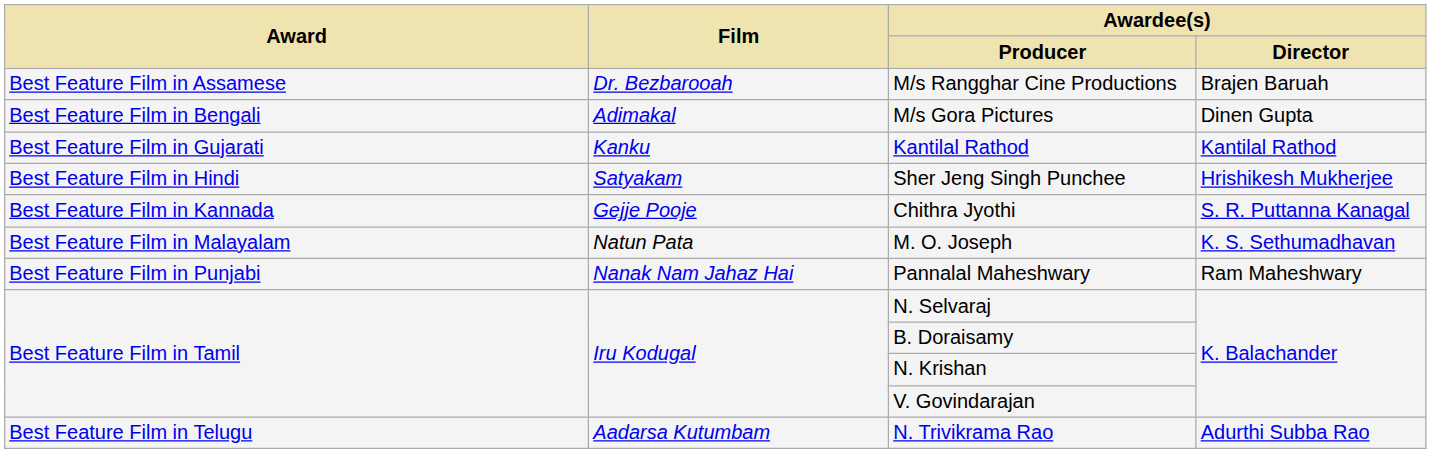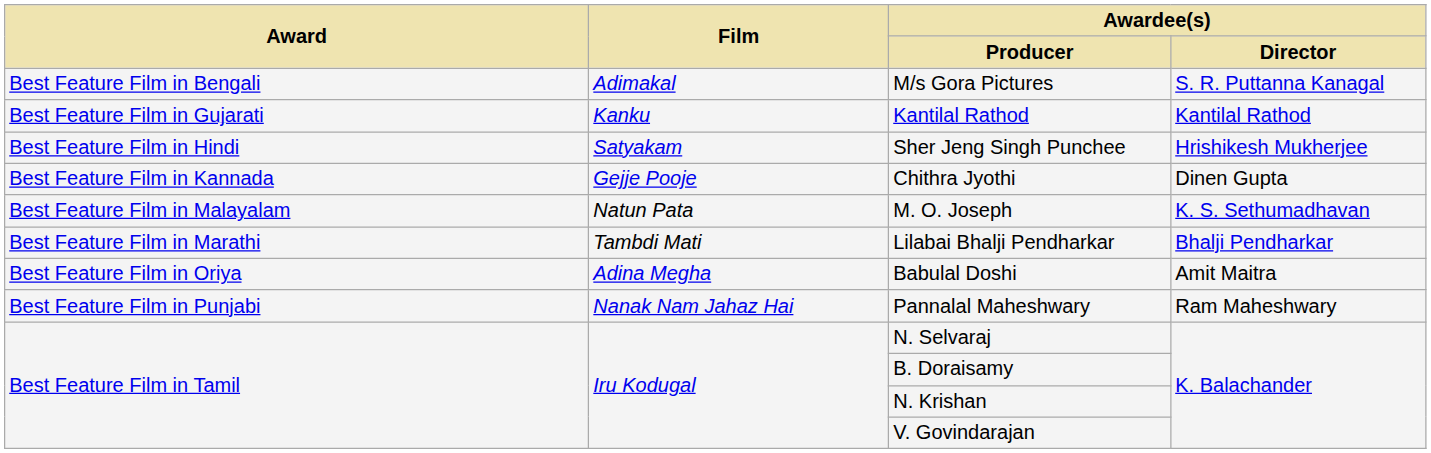- row: Best Feature Film in Assamese | Dr. Bezbarooah | M/s Rangghar Cine Productions | Brajen Baruah
M/s Gora Pictures | Awardee(s) / Director: Dinen Gupta -> S. R. Puttanna Kanagal
Chithra Jyothi | Awardee(s) / Director: S. R. Puttanna Kanagal -> Dinen Gupta
+ row: Best Feature Film in Marathi | Tambdi Mati | Lilabai Bhalji Pendharkar | Bhalji Pendharkar
+ row: Best Feature Film in Oriya | Adina Megha | Babulal Doshi | Amit Maitra
- row: Best Feature Film in Telugu | Aadarsa Kutumbam | N. Trivikrama Rao | Adurthi Subba Rao
